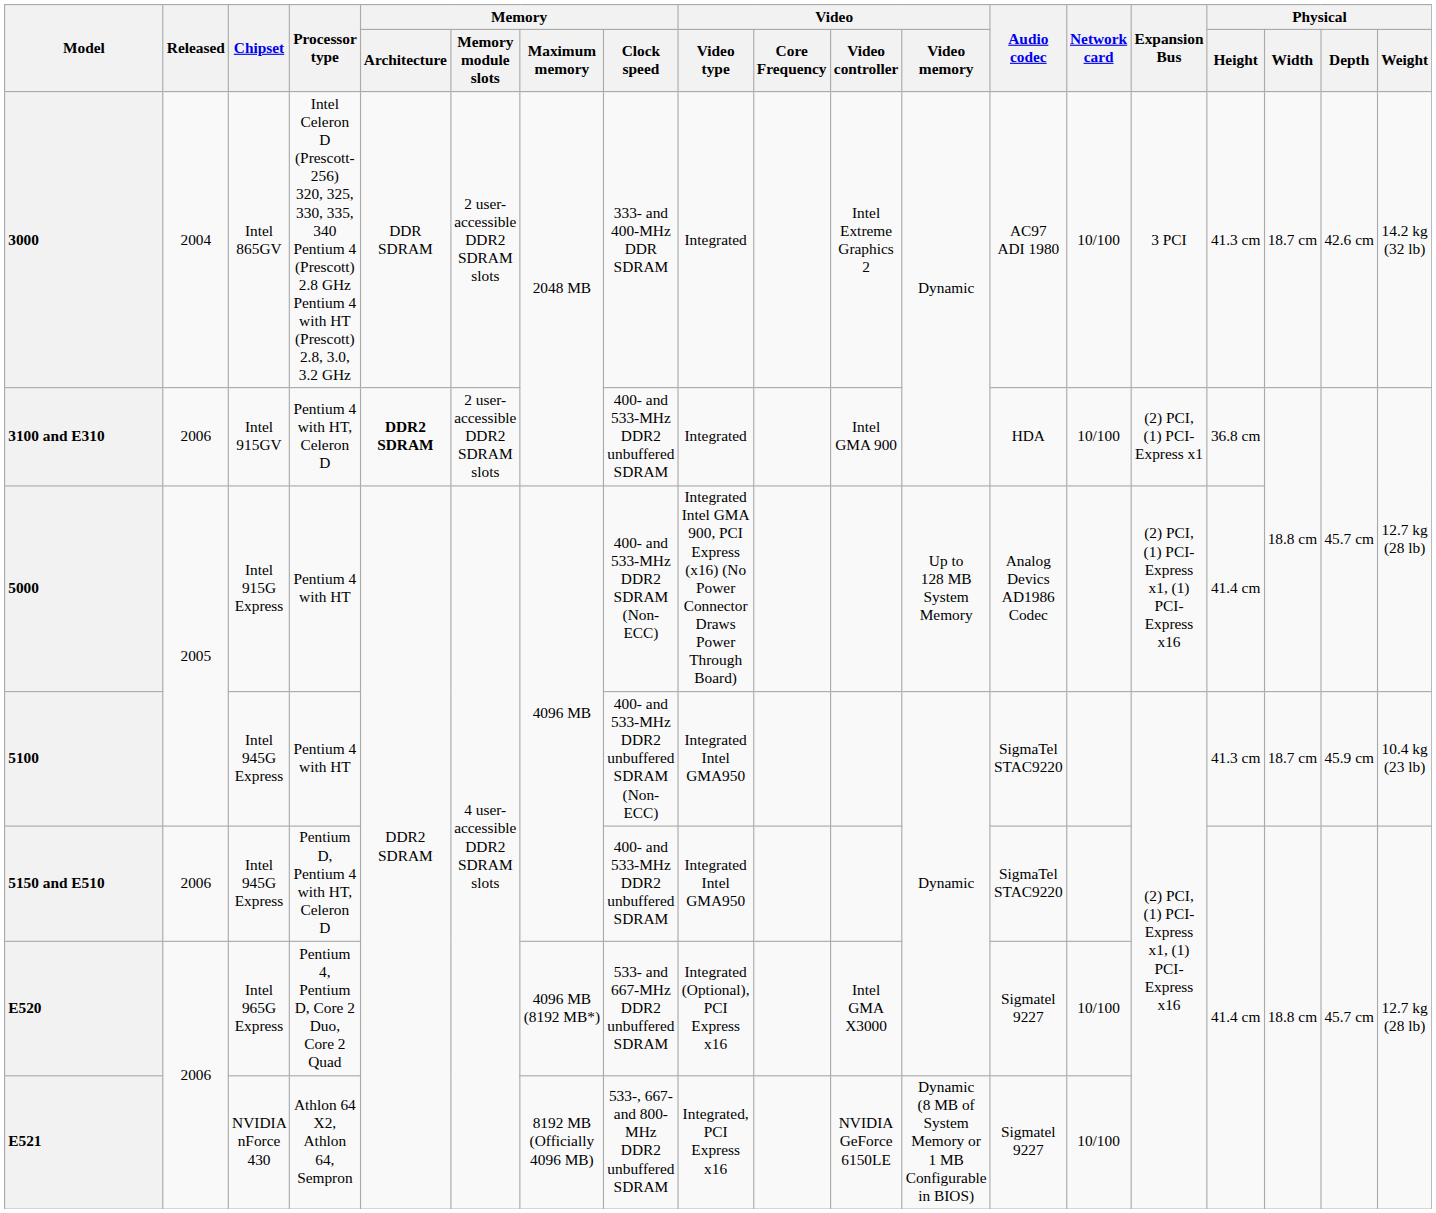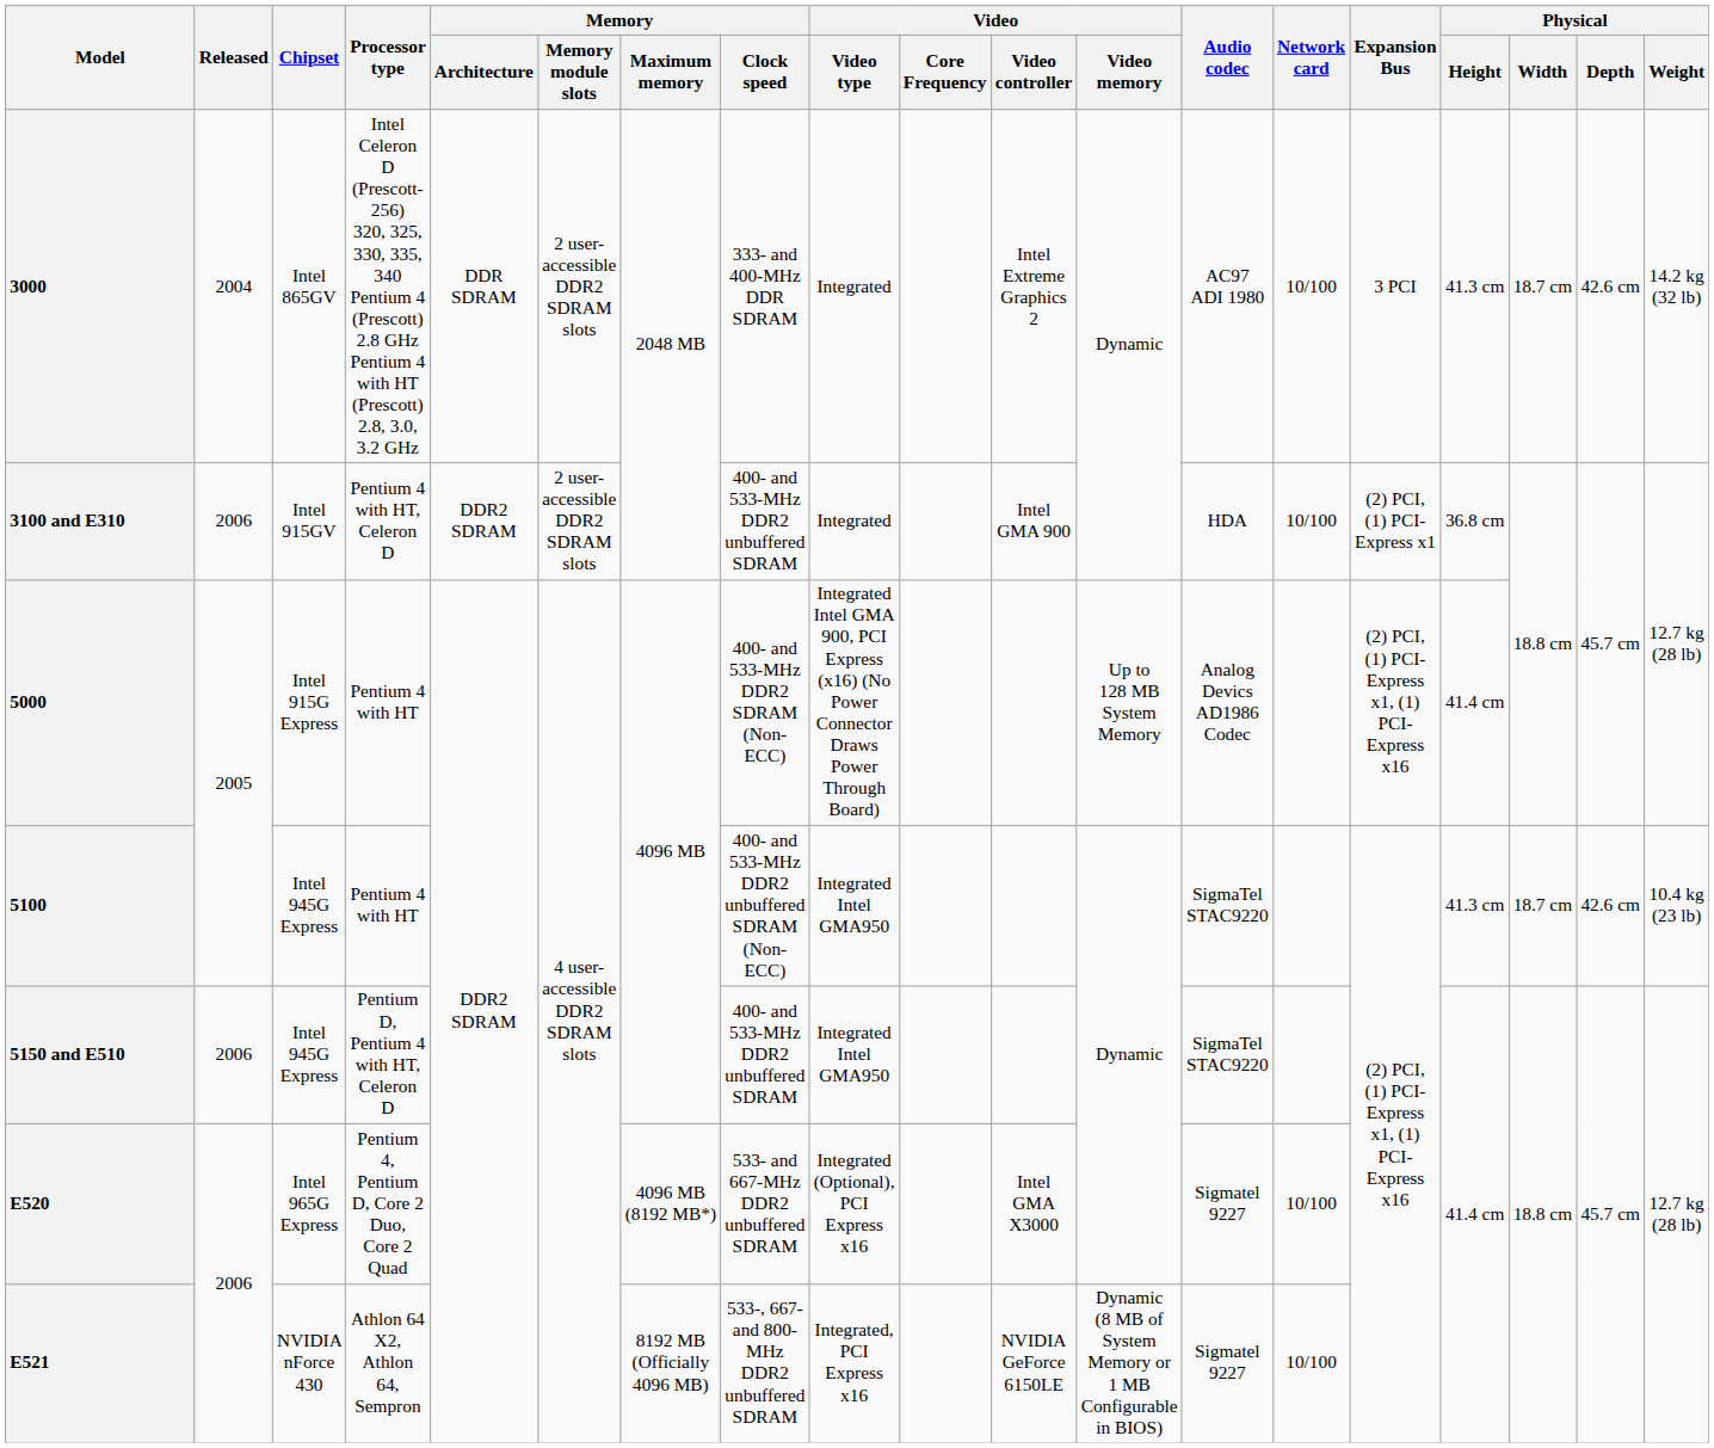3100 and E310 | Memory / Architecture: bold -> normal
5100 | Physical / Depth: 45.9 cm -> 42.6 cm
